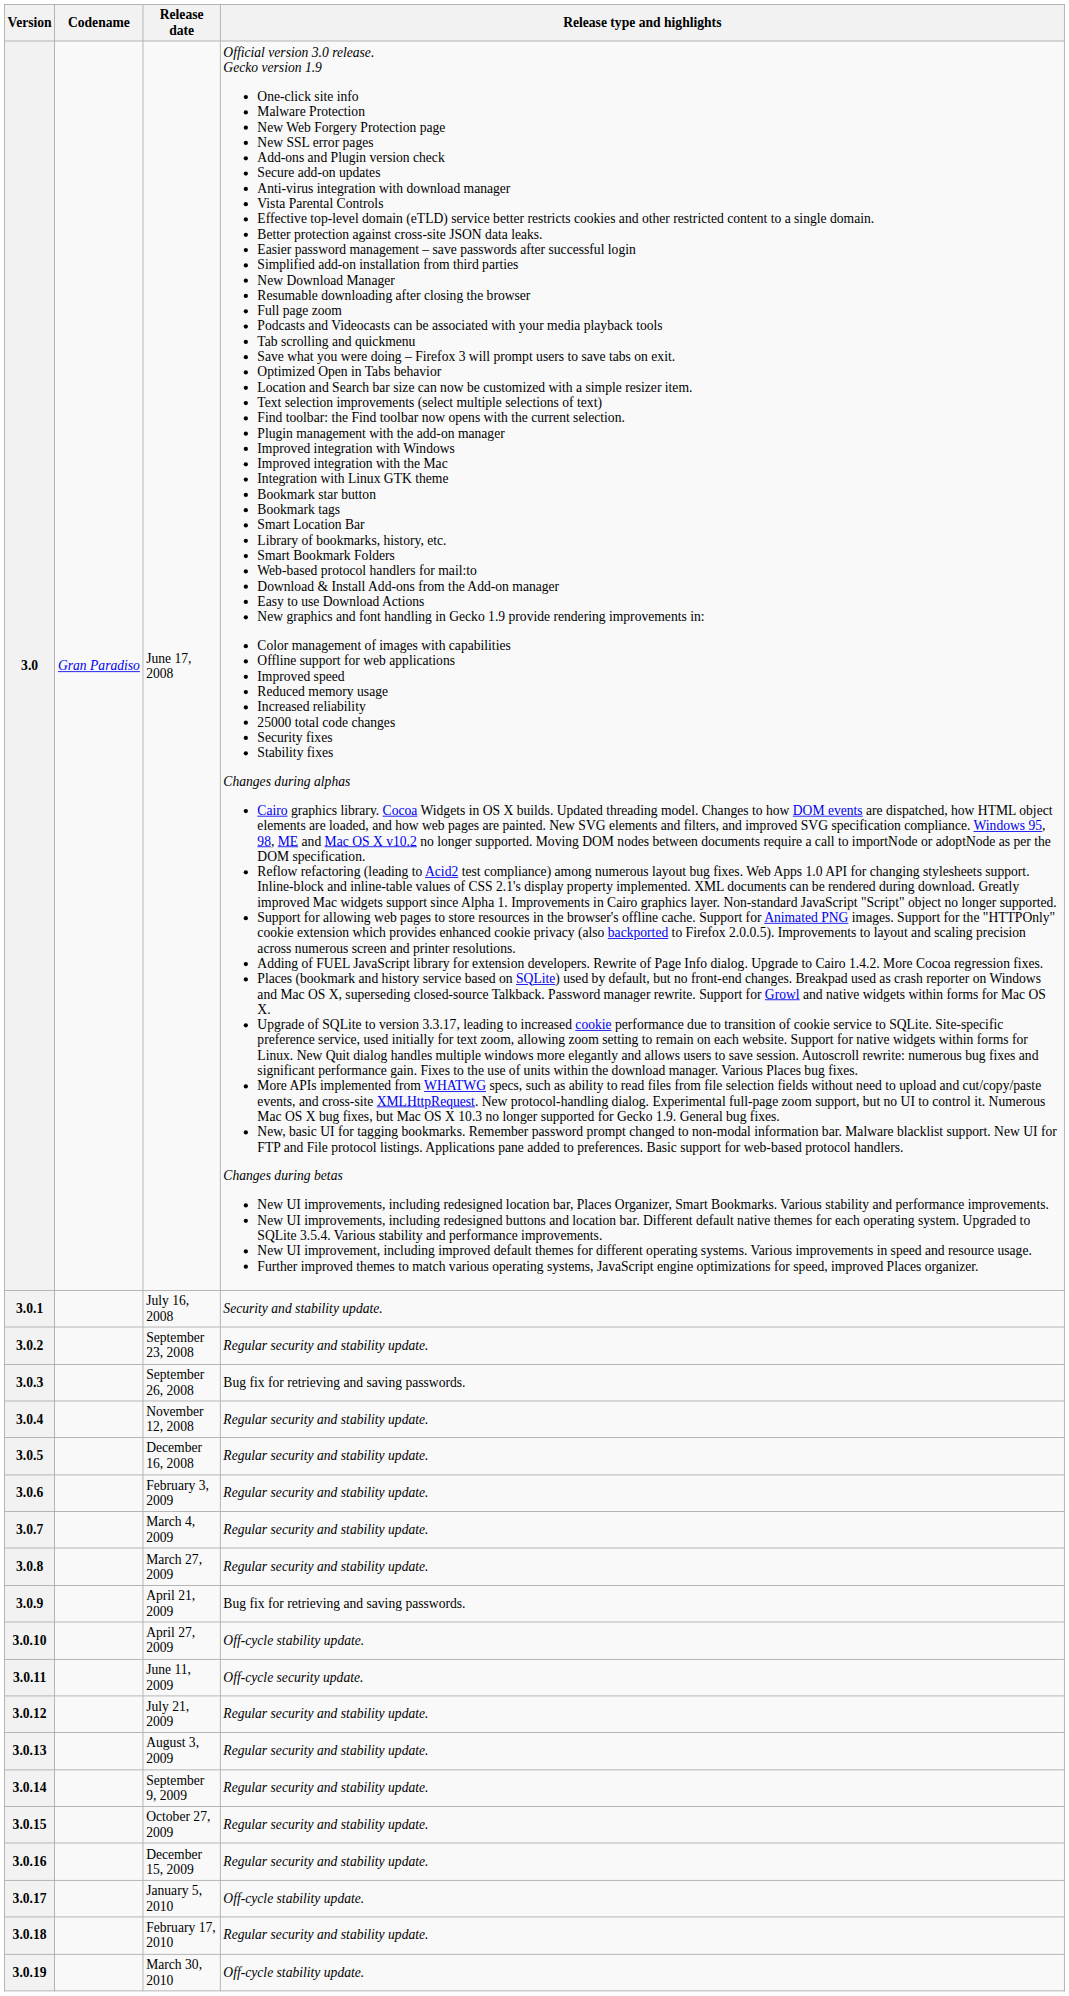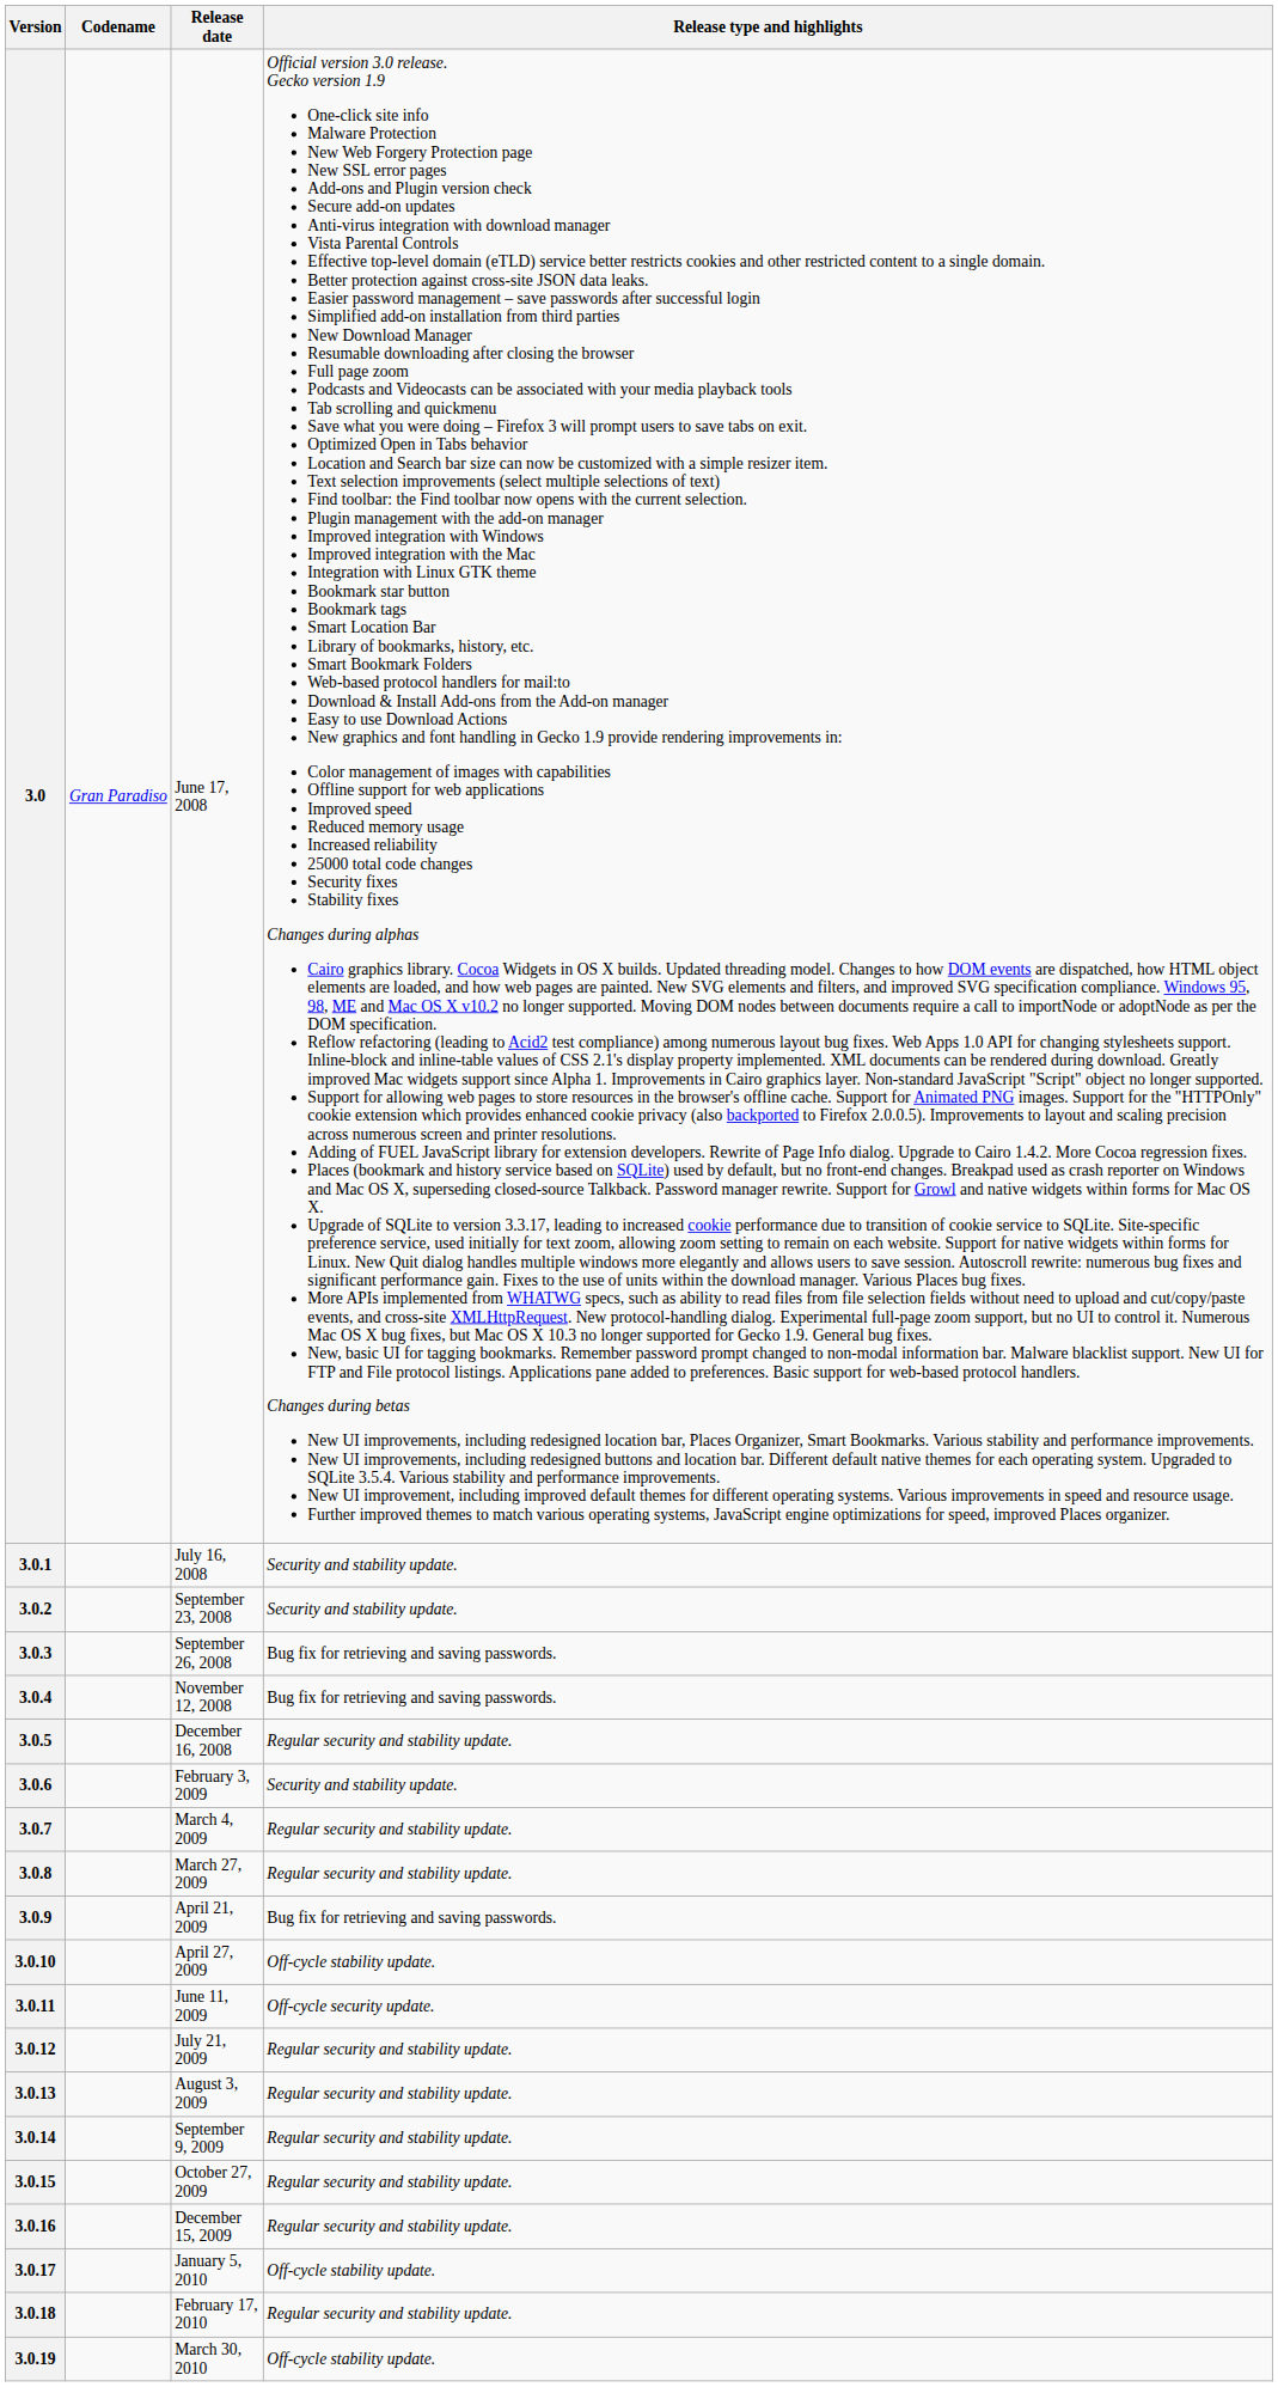3.0.2 | Release type and highlights: Regular security and stability update. -> Security and stability update.
3.0.4 | Release type and highlights: Regular security and stability update. -> Bug fix for retrieving and saving passwords.
3.0.6 | Release type and highlights: Regular security and stability update. -> Security and stability update.
